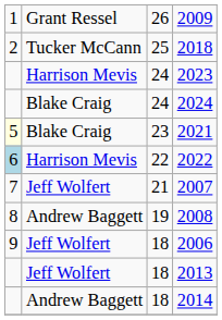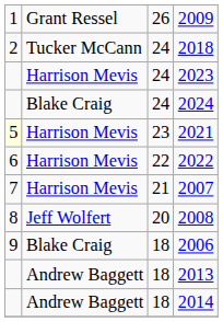2018 | column 3: 25 -> 24
2021 | column 2: Blake Craig -> Harrison Mevis
2022 | column 1: lightblue background -> no background
2007 | column 2: Jeff Wolfert -> Harrison Mevis
2008 | column 2: Andrew Baggett -> Jeff Wolfert
2008 | column 3: 19 -> 20
2006 | column 2: Jeff Wolfert -> Blake Craig
2013 | column 2: Jeff Wolfert -> Andrew Baggett
